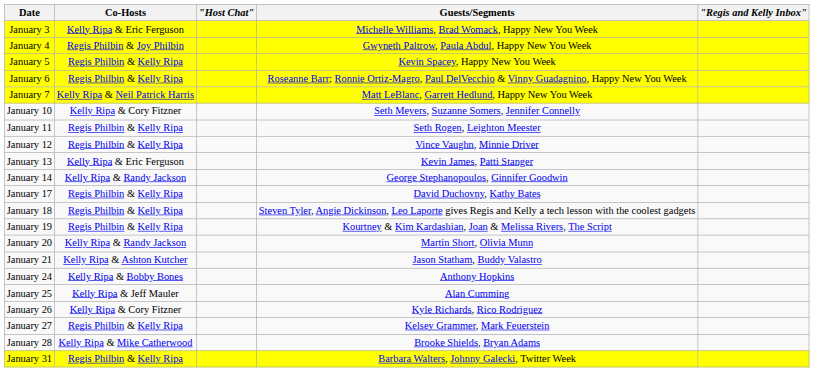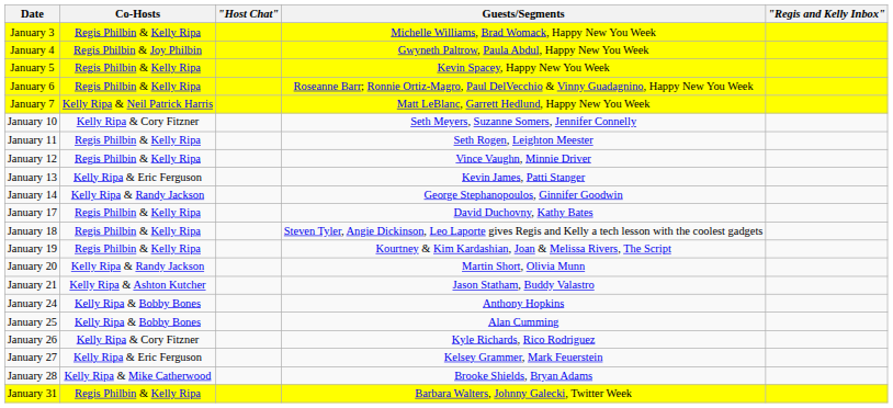January 3 | Co-Hosts: Kelly Ripa & Eric Ferguson -> Regis Philbin & Kelly Ripa
January 25 | Co-Hosts: Kelly Ripa & Jeff Mauler -> Kelly Ripa & Bobby Bones
January 27 | Co-Hosts: Regis Philbin & Kelly Ripa -> Kelly Ripa & Eric Ferguson
